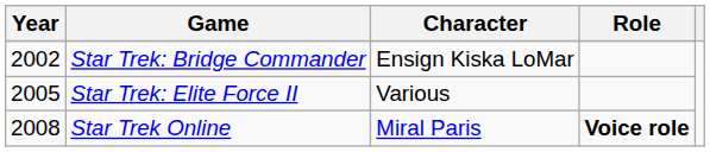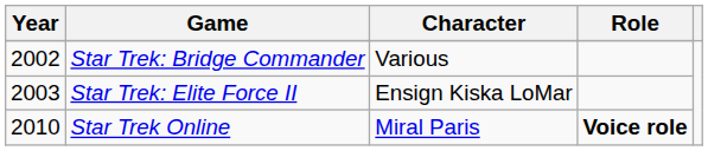Star Trek: Bridge Commander | Character: Ensign Kiska LoMar -> Various
Star Trek: Elite Force II | Year: 2005 -> 2003
Star Trek: Elite Force II | Character: Various -> Ensign Kiska LoMar
Star Trek Online | Year: 2008 -> 2010
